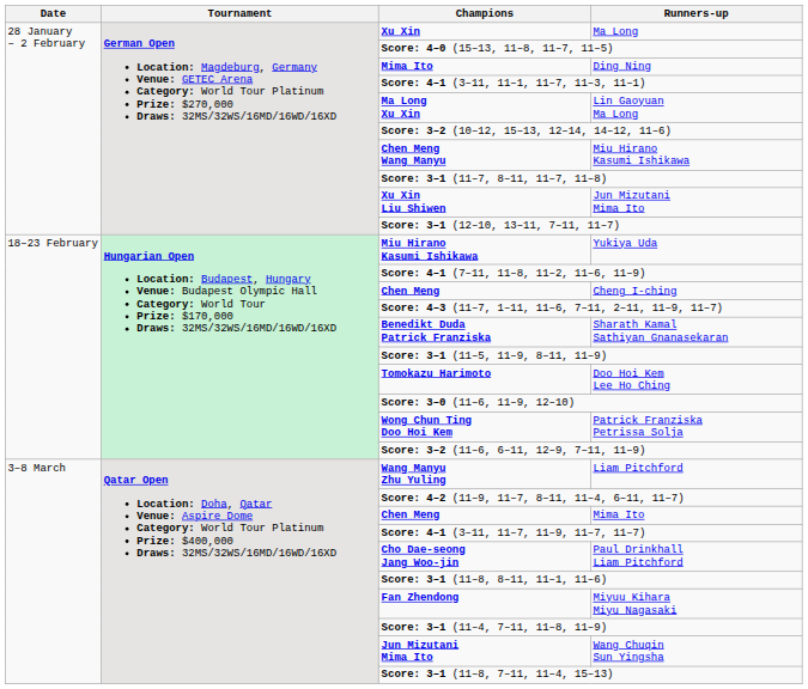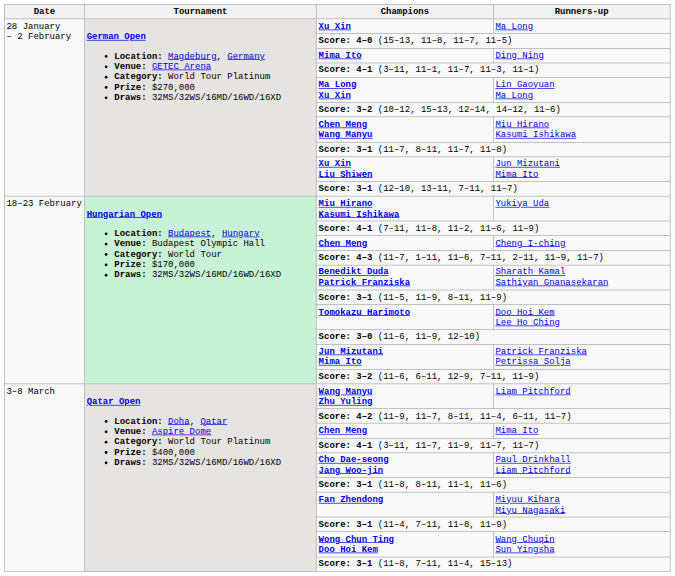Patrick Franziska Petrissa Solja | Champions: Wong Chun Ting Doo Hoi Kem -> Jun Mizutani Mima Ito
Wang Chuqin Sun Yingsha | Champions: Jun Mizutani Mima Ito -> Wong Chun Ting Doo Hoi Kem
